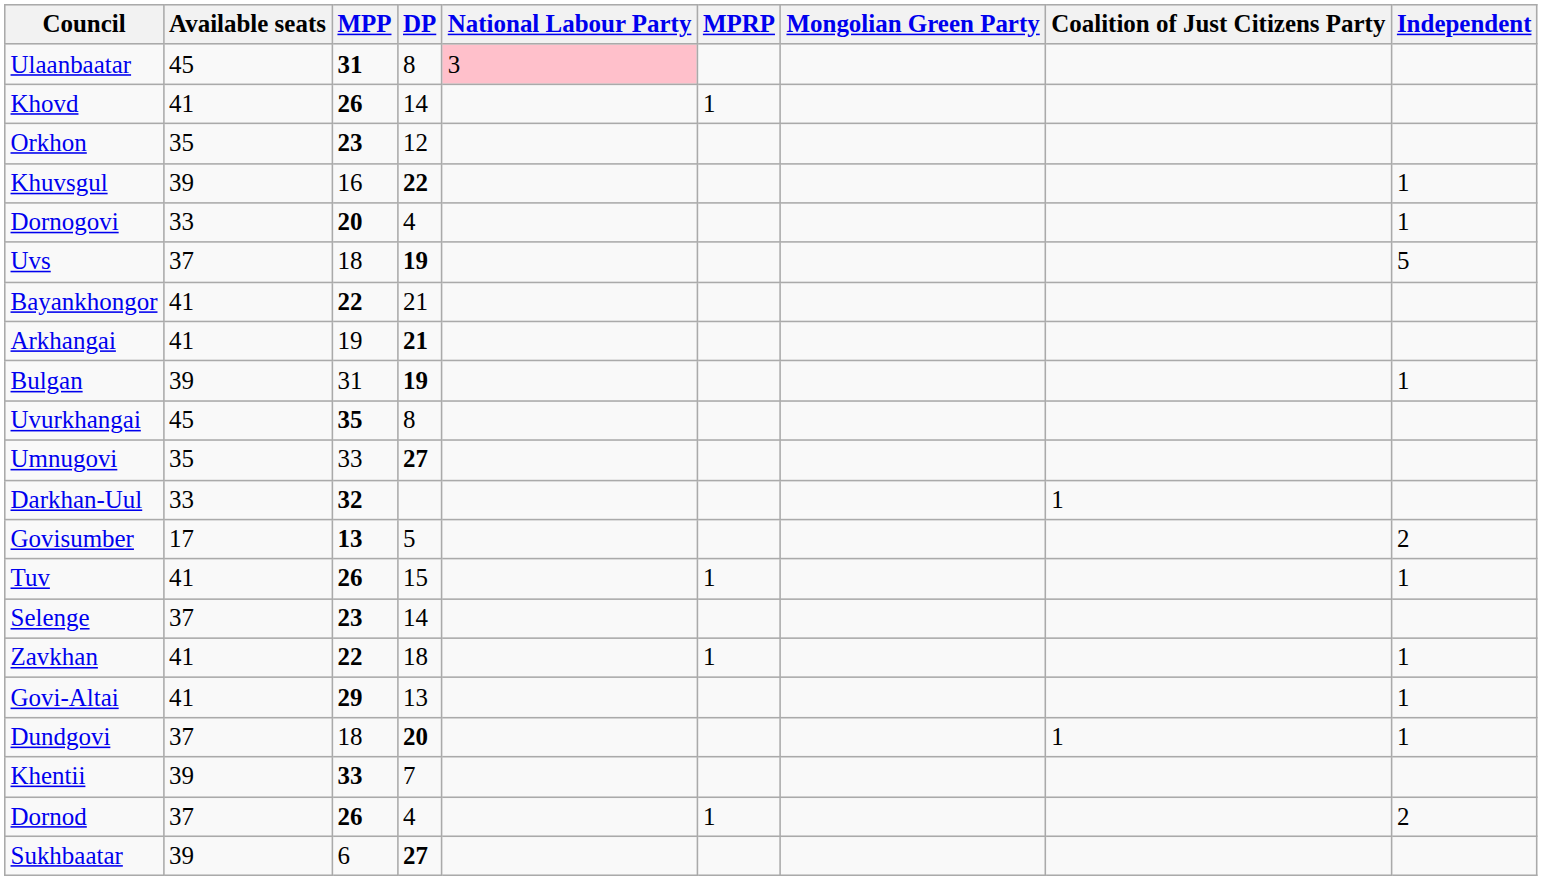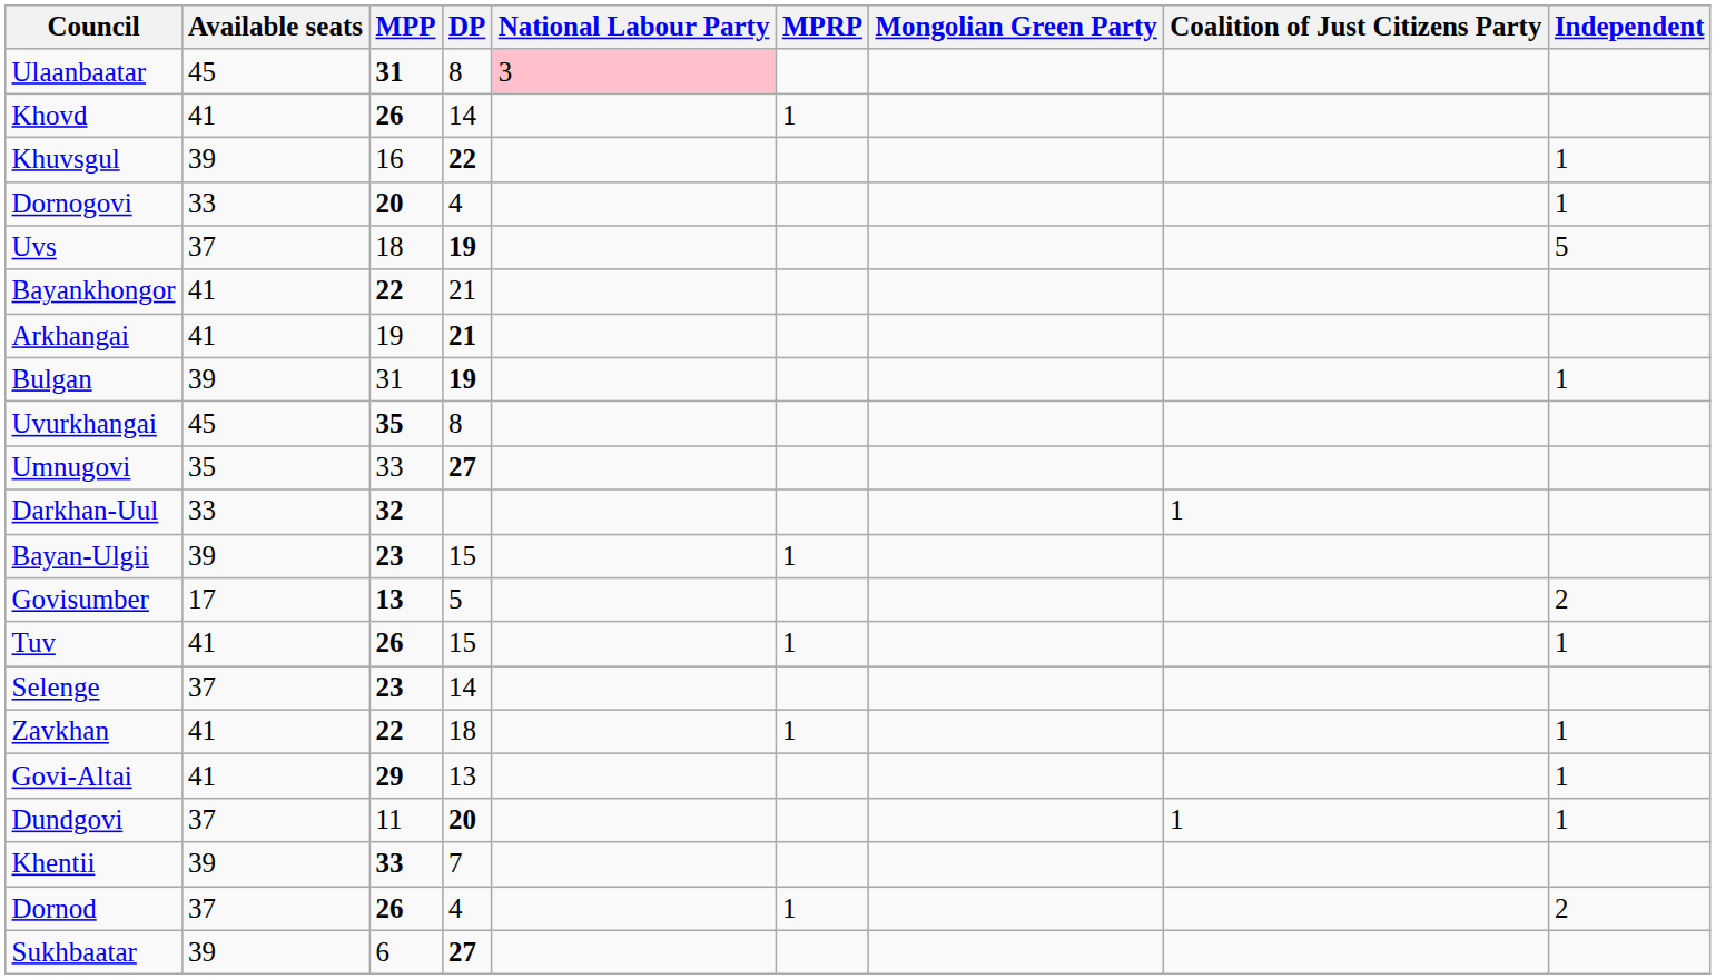- row: Orkhon | 35 | 23 | 12
+ row: Bayan-Ulgii | 39 | 23 | 15 | 1
Dundgovi | MPP: 18 -> 11
